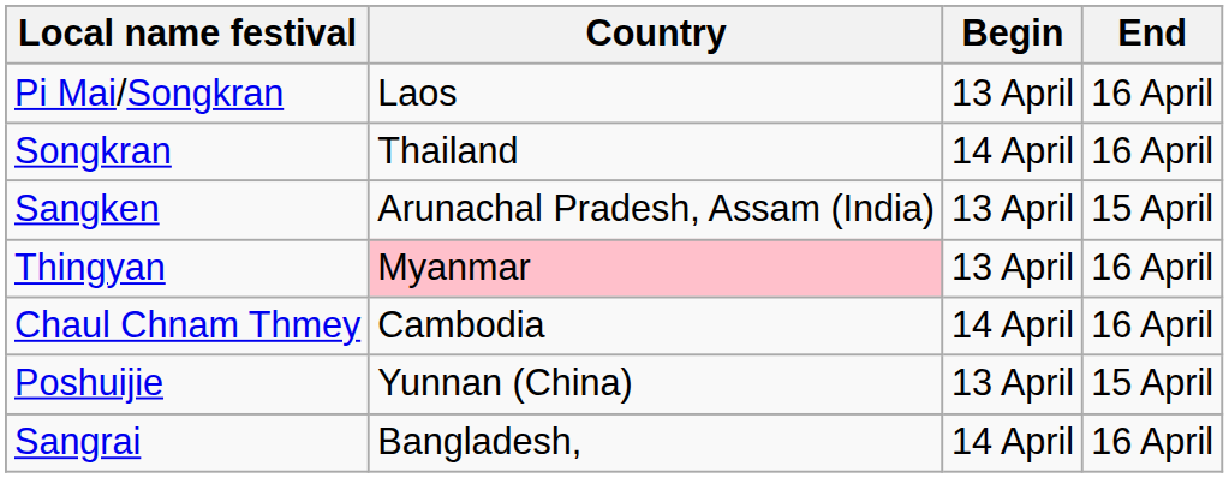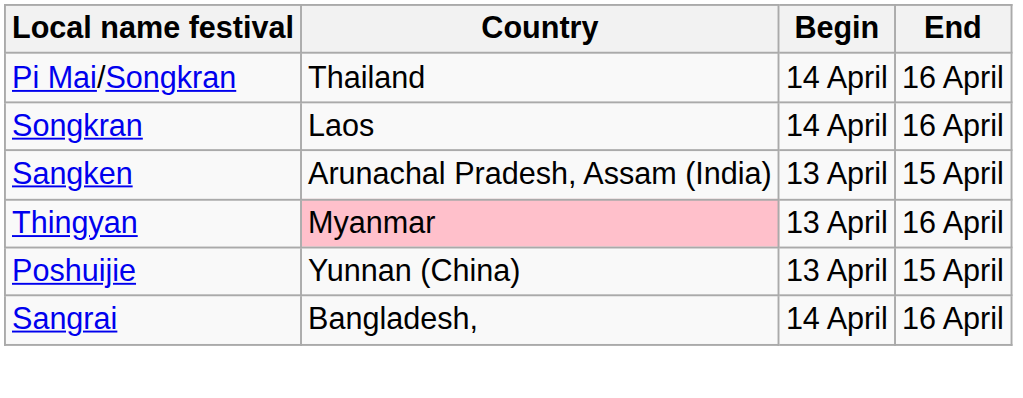Pi Mai/Songkran | Country: Laos -> Thailand
Pi Mai/Songkran | Begin: 13 April -> 14 April
Songkran | Country: Thailand -> Laos
- row: Chaul Chnam Thmey | Cambodia | 14 April | 16 April
